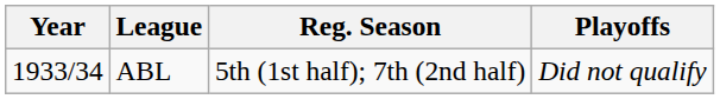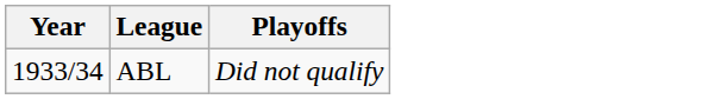- column: Reg. Season | 5th (1st half); 7th (2nd half)
